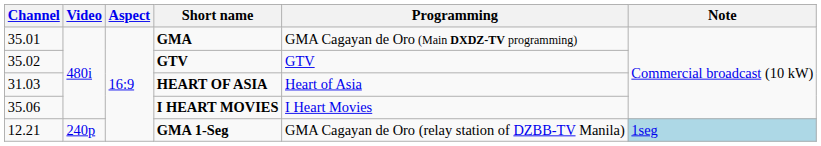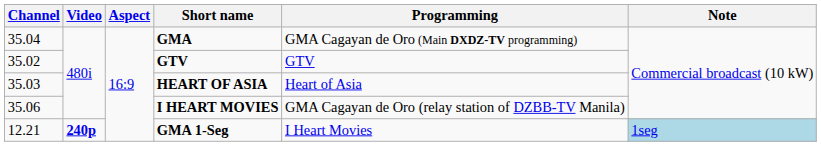GMA | Channel: 35.01 -> 35.04
HEART OF ASIA | Channel: 31.03 -> 35.03
I HEART MOVIES | Programming: I Heart Movies -> GMA Cagayan de Oro (relay station of DZBB-TV Manila)
GMA 1-Seg | Video: normal -> bold
GMA 1-Seg | Programming: GMA Cagayan de Oro (relay station of DZBB-TV Manila) -> I Heart Movies
